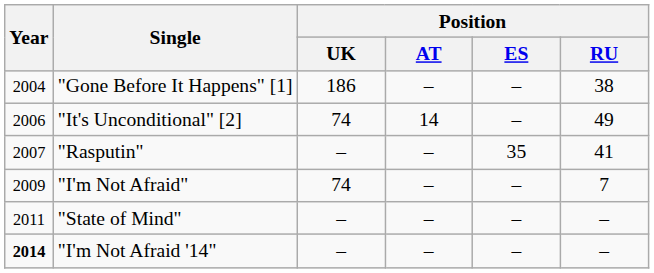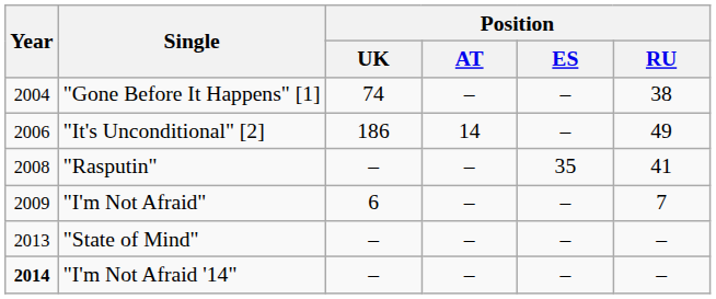"Gone Before It Happens" [1] | Position / UK: 186 -> 74
"It's Unconditional" [2] | Position / UK: 74 -> 186
"Rasputin" | Year: 2007 -> 2008
"I'm Not Afraid" | Position / UK: 74 -> 6
"State of Mind" | Year: 2011 -> 2013
